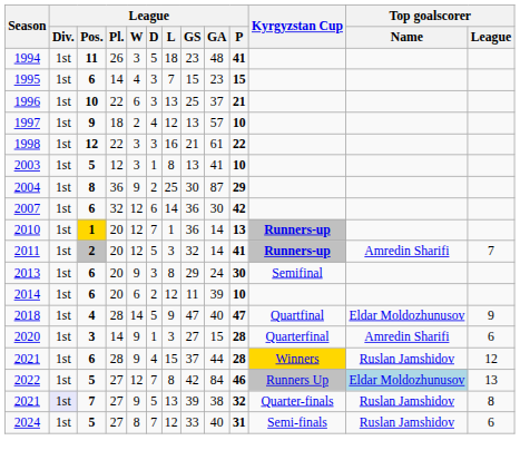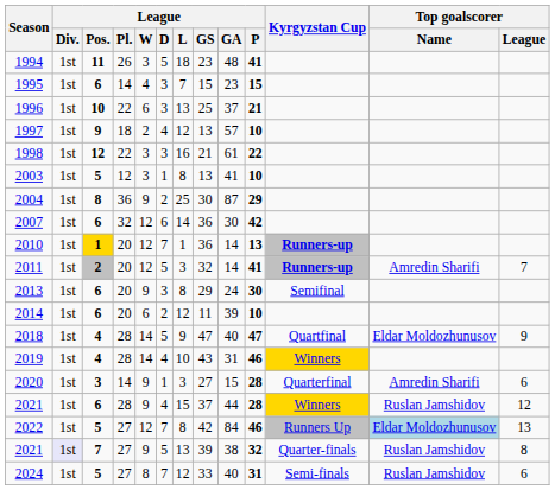+ row: 2019 | 1st | 4 | 28 | 14 | 4 | 10 | 43 | 31 | 46 | Winners
